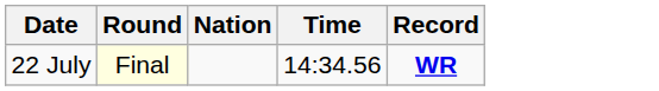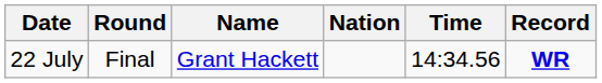+ column: Name | Grant Hackett
22 July | Round: lightyellow background -> no background
